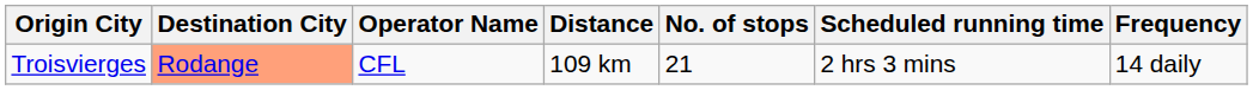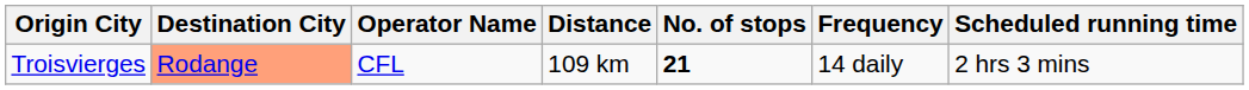columns swapped: Frequency <-> Scheduled running time
Troisvierges | No. of stops: normal -> bold
